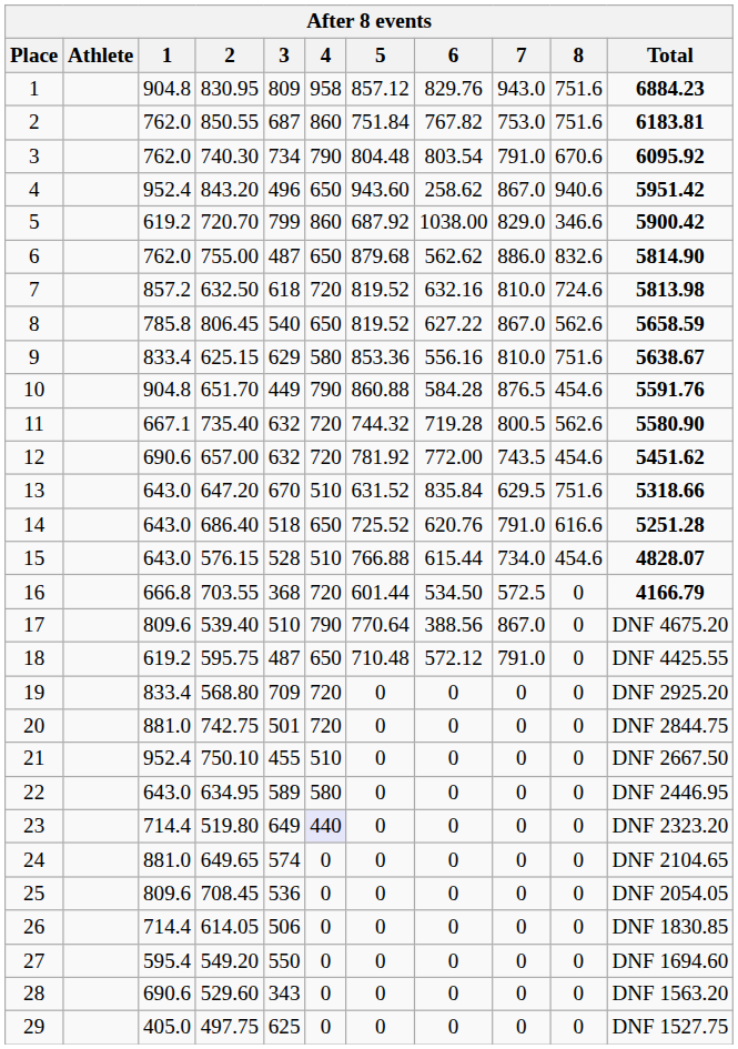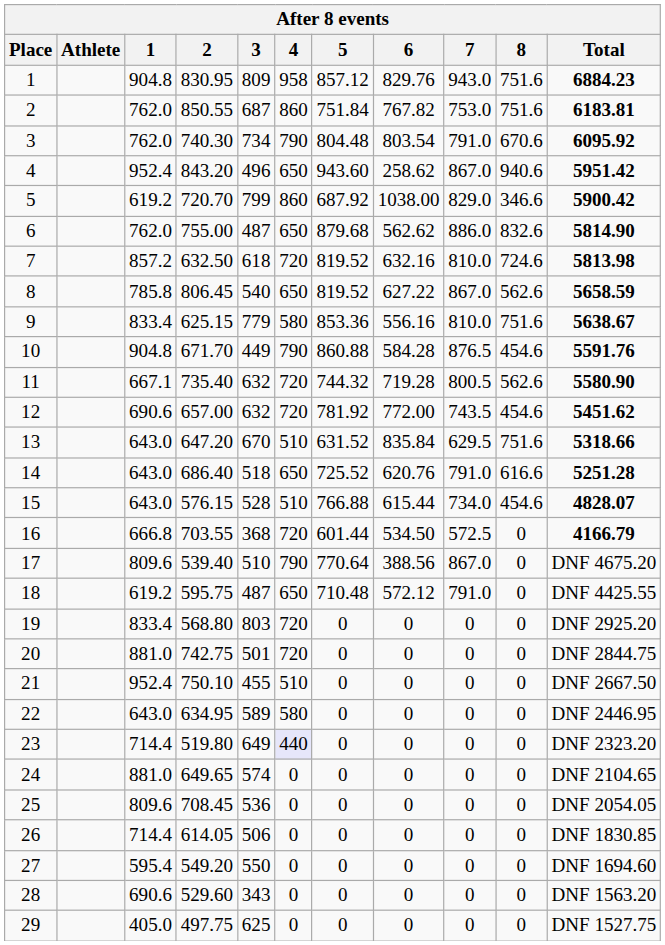9 | 3: 629 -> 779
10 | 2: 651.70 -> 671.70
19 | 3: 709 -> 803
